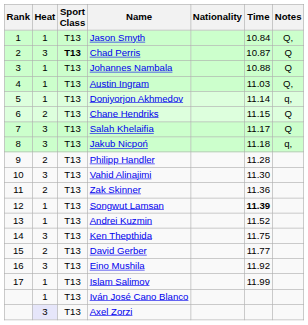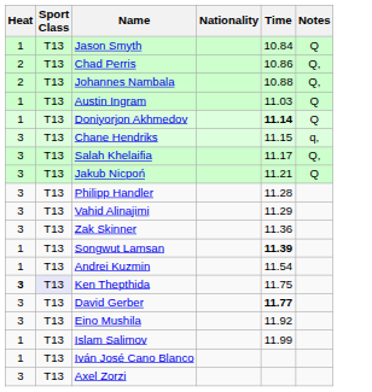- column: Rank | 1 | 2 | 3 | 4 | 5 | 6 | 7 | 8 | 9 | 10 | 11 | 12 | 13 | 14 | 15 | 16 | 17
Jason Smyth | Notes: Q, -> Q
Chad Perris | Heat: 3 -> 2
Chad Perris | Sport Class: bold -> normal
Chad Perris | Time: 10.87 -> 10.86
Chad Perris | Notes: Q -> Q,
Johannes Nambala | Heat: 1 -> 2
Johannes Nambala | Notes: Q -> Q,
Austin Ingram | Notes: Q, -> Q
Doniyorjon Akhmedov | Time: normal -> bold
Doniyorjon Akhmedov | Notes: q, -> Q
Chane Hendriks | Heat: 2 -> 3
Chane Hendriks | Notes: Q -> q,
Salah Khelaifia | Notes: Q -> Q,
Jakub Nicpoń | Time: 11.18 -> 11.21
Jakub Nicpoń | Notes: q, -> Q
Philipp Handler | Heat: 2 -> 3
Vahid Alinajimi | Time: 11.30 -> 11.29
Zak Skinner | Heat: 2 -> 3
Andrei Kuzmin | Time: 11.52 -> 11.54
Ken Thepthida | Heat: normal -> bold
Ken Thepthida | Sport Class: no background -> lavender background
David Gerber | Heat: 2 -> 3
David Gerber | Time: normal -> bold
Axel Zorzi | Heat: lavender background -> no background
